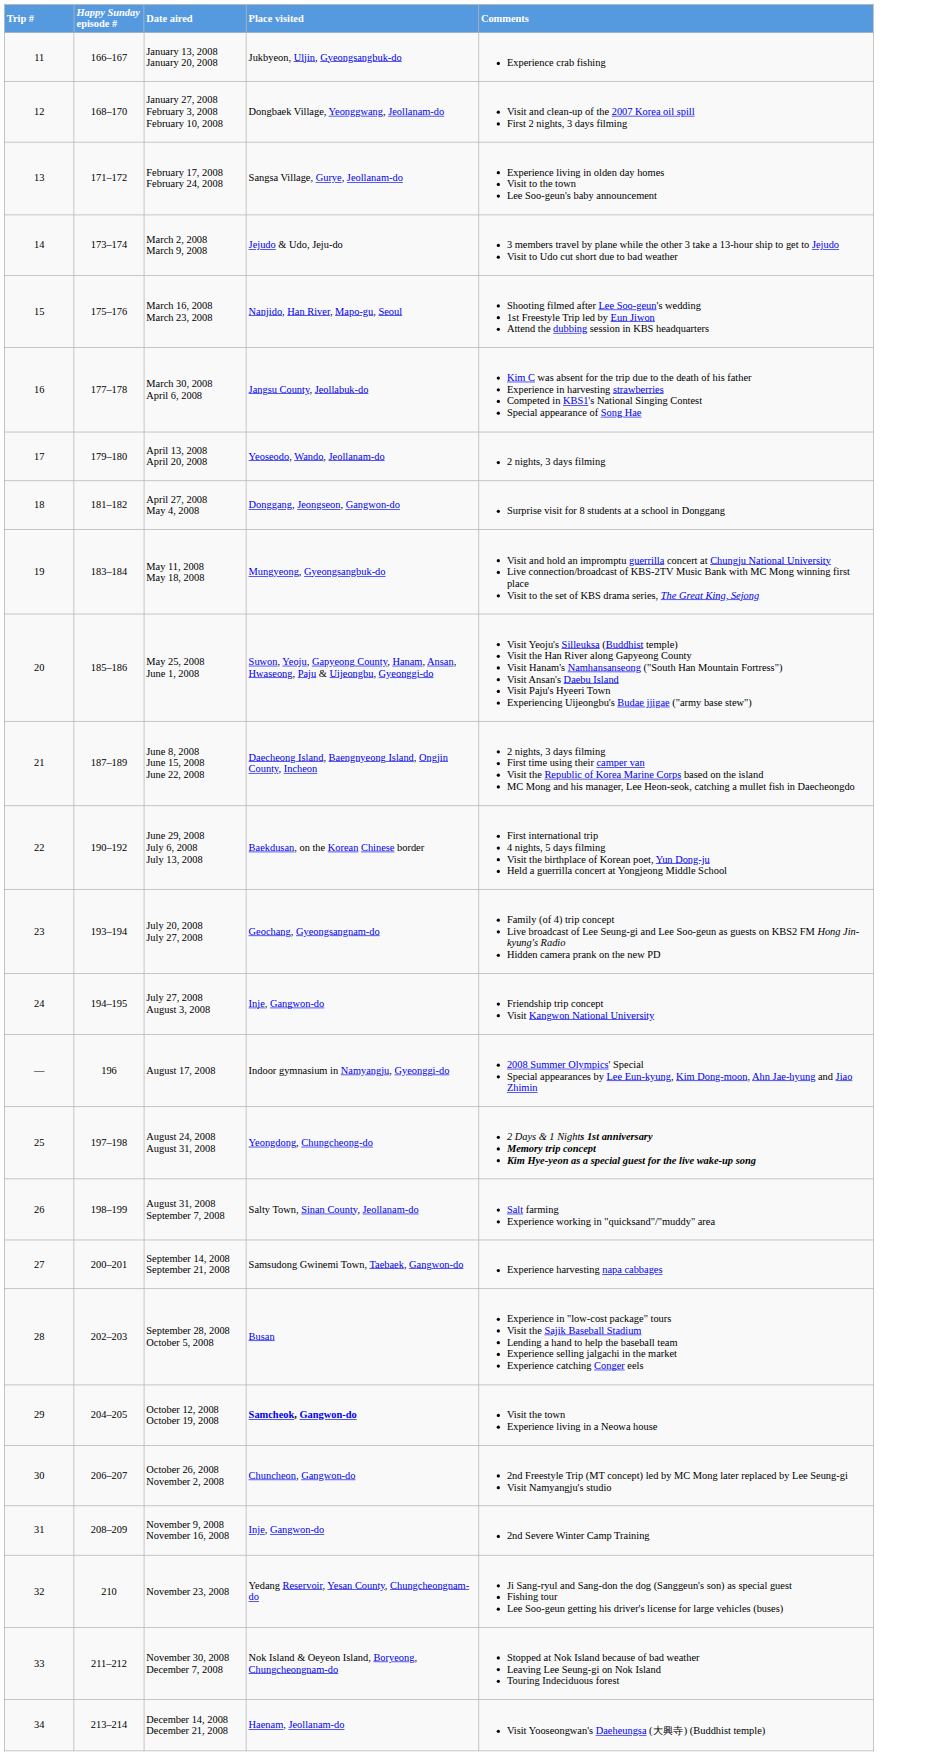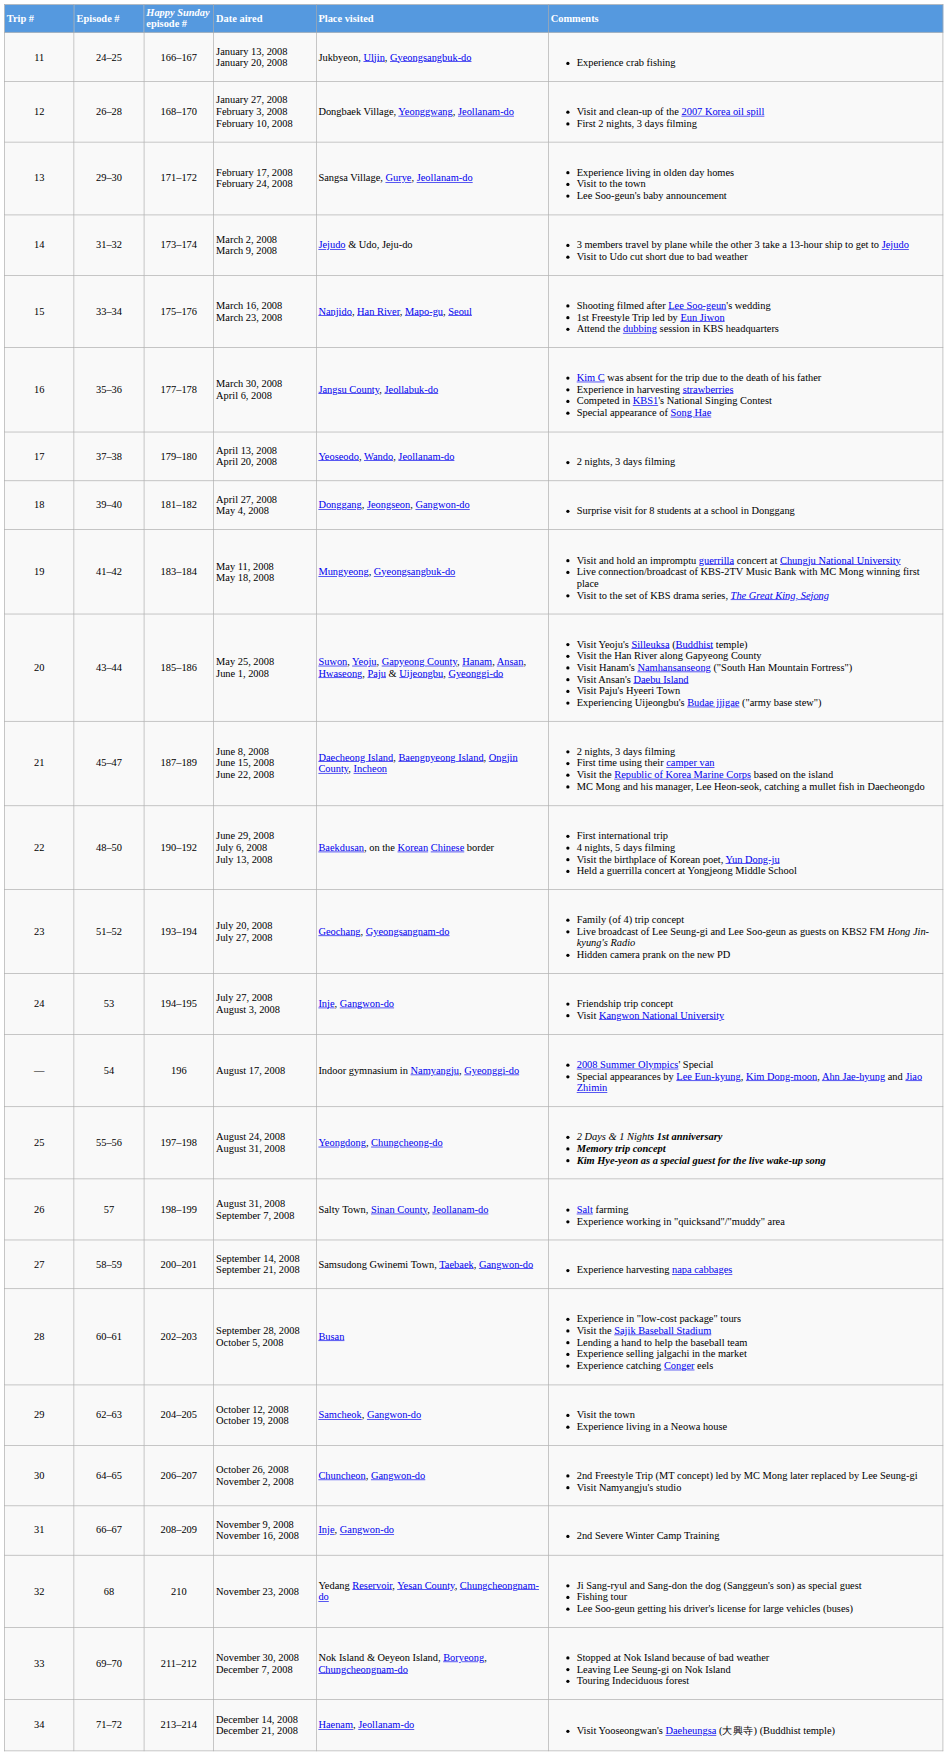+ column: Episode # | 24–25 | 26–28 | 29–30 | 31–32 | 33–34 | 35–36 | 37–38 | 39–40 | 41–42 | 43–44 | 45–47 | 48–50 | 51–52 | 53 | 54 | 55–56 | 57 | 58–59 | 60–61 | 62–63 | 64–65 | 66–67 | 68 | 69–70 | 71–72
October 12, 2008 October 19, 2008 | Place visited: bold -> normal
